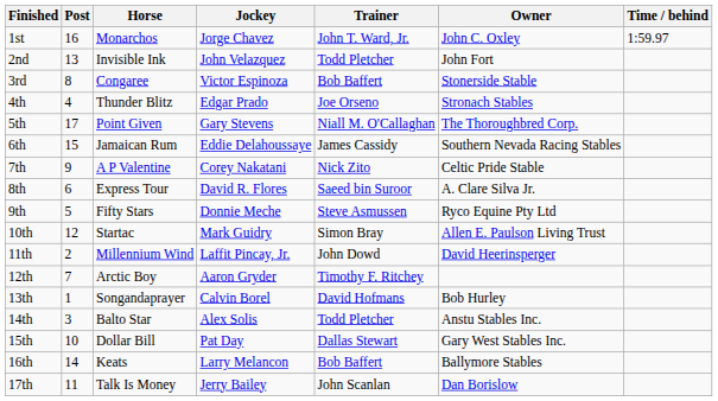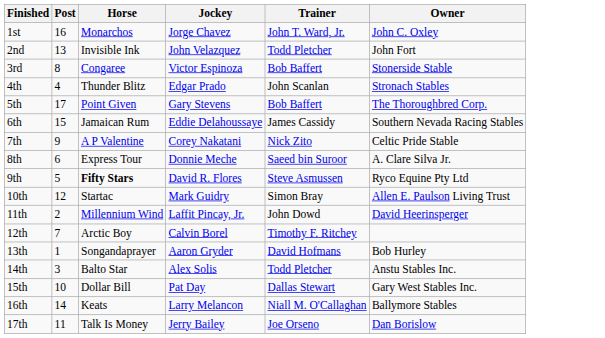- column: Time / behind | 1:59.97
4th | Trainer: Joe Orseno -> John Scanlan
5th | Trainer: Niall M. O'Callaghan -> Bob Baffert
8th | Jockey: David R. Flores -> Donnie Meche
9th | Horse: normal -> bold
9th | Jockey: Donnie Meche -> David R. Flores
12th | Jockey: Aaron Gryder -> Calvin Borel
13th | Jockey: Calvin Borel -> Aaron Gryder
16th | Trainer: Bob Baffert -> Niall M. O'Callaghan
17th | Trainer: John Scanlan -> Joe Orseno
